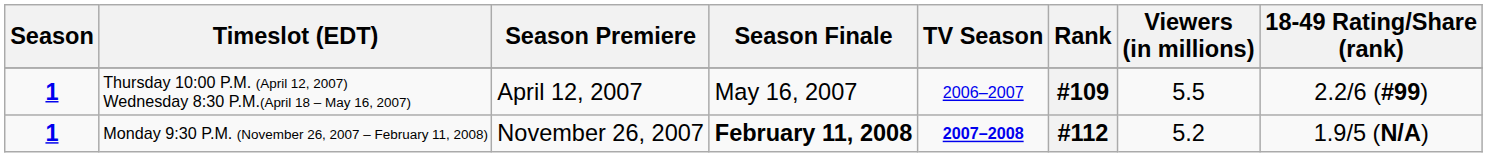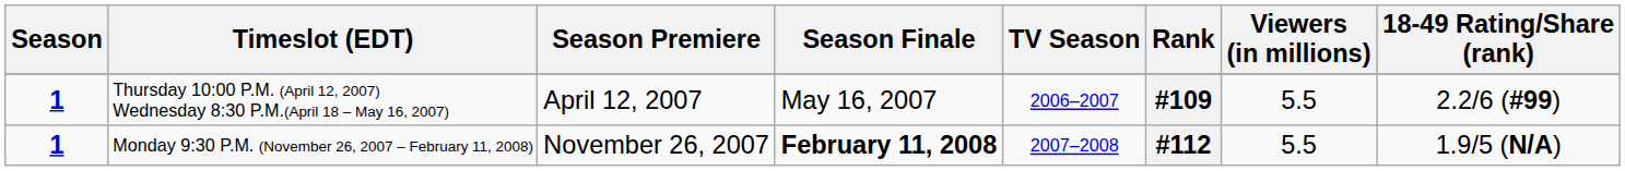Monday 9:30 P.M. (November 26, 2007 – February 11, 2008) | TV Season: bold -> normal
Monday 9:30 P.M. (November 26, 2007 – February 11, 2008) | Viewers (in millions): 5.2 -> 5.5
